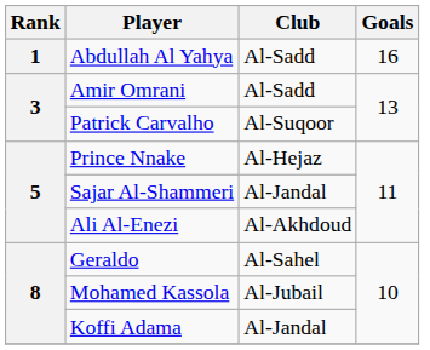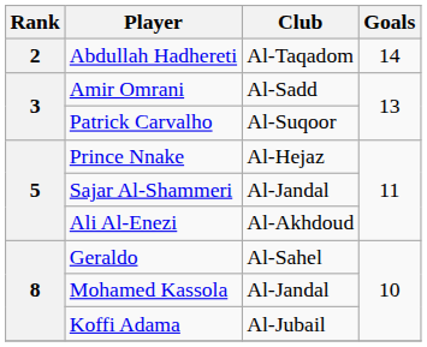- row: 1 | Abdullah Al Yahya | Al-Sadd | 16
+ row: 2 | Abdullah Hadhereti | Al-Taqadom | 14
Mohamed Kassola | Club: Al-Jubail -> Al-Jandal
Koffi Adama | Club: Al-Jandal -> Al-Jubail
